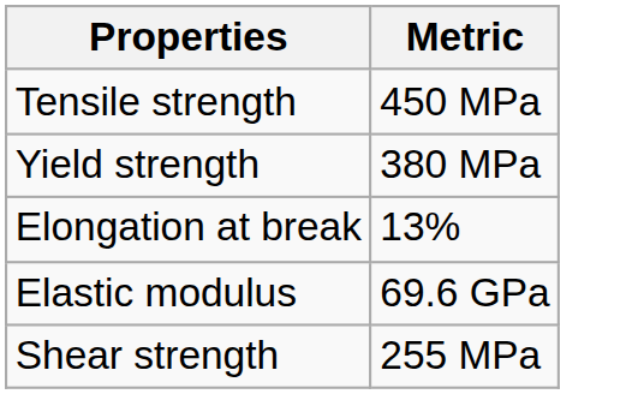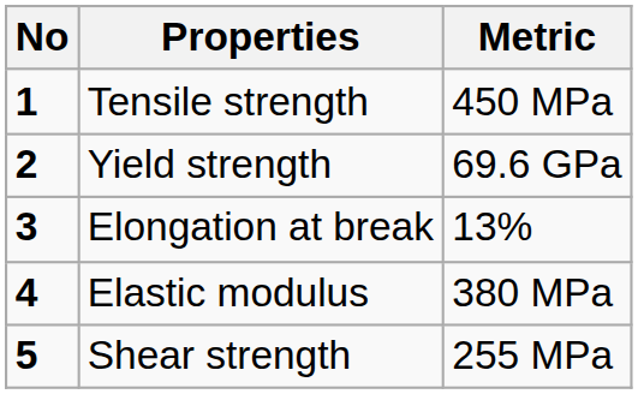+ column: No | 1 | 2 | 3 | 4 | 5
Yield strength | Metric: 380 MPa -> 69.6 GPa
Elastic modulus | Metric: 69.6 GPa -> 380 MPa
